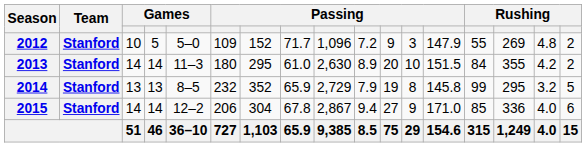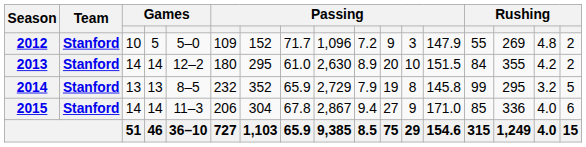2013 | column 5: 11–3 -> 12–2
2015 | column 5: 12–2 -> 11–3
